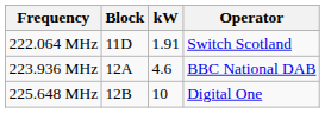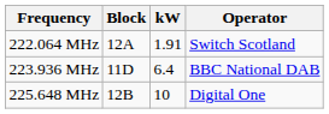222.064 MHz | Block: 11D -> 12A
223.936 MHz | Block: 12A -> 11D
223.936 MHz | kW: 4.6 -> 6.4
